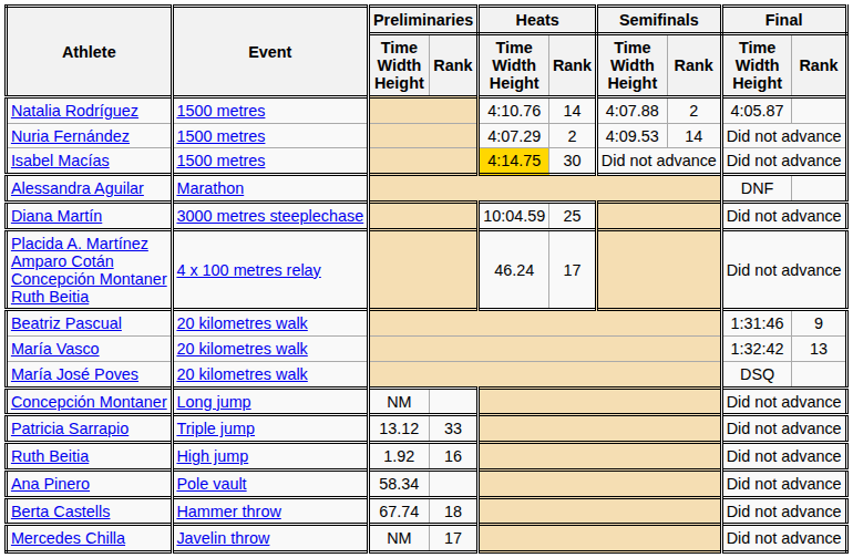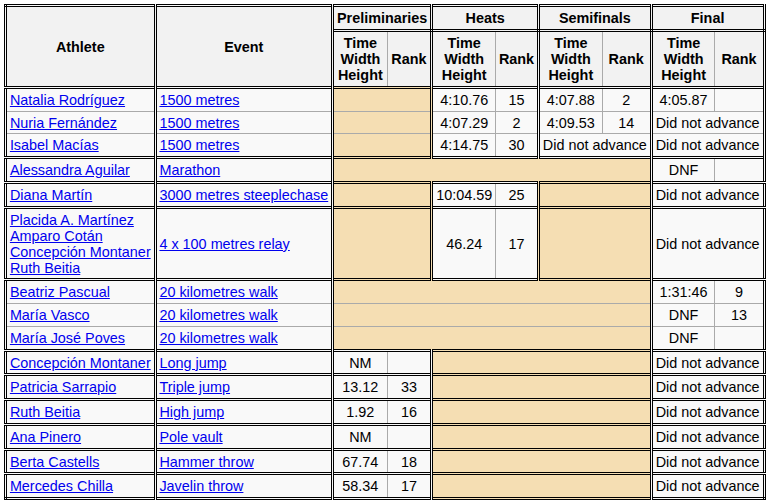Natalia Rodríguez | Heats / Rank: 14 -> 15
Isabel Macías | Heats / Time Width Height: gold background -> no background
María Vasco | Final / Time Width Height: 1:32:42 -> DNF
María José Poves | Final / Time Width Height: DSQ -> DNF
Ana Pinero | Preliminaries / Time Width Height: 58.34 -> NM
Mercedes Chilla | Preliminaries / Time Width Height: NM -> 58.34
